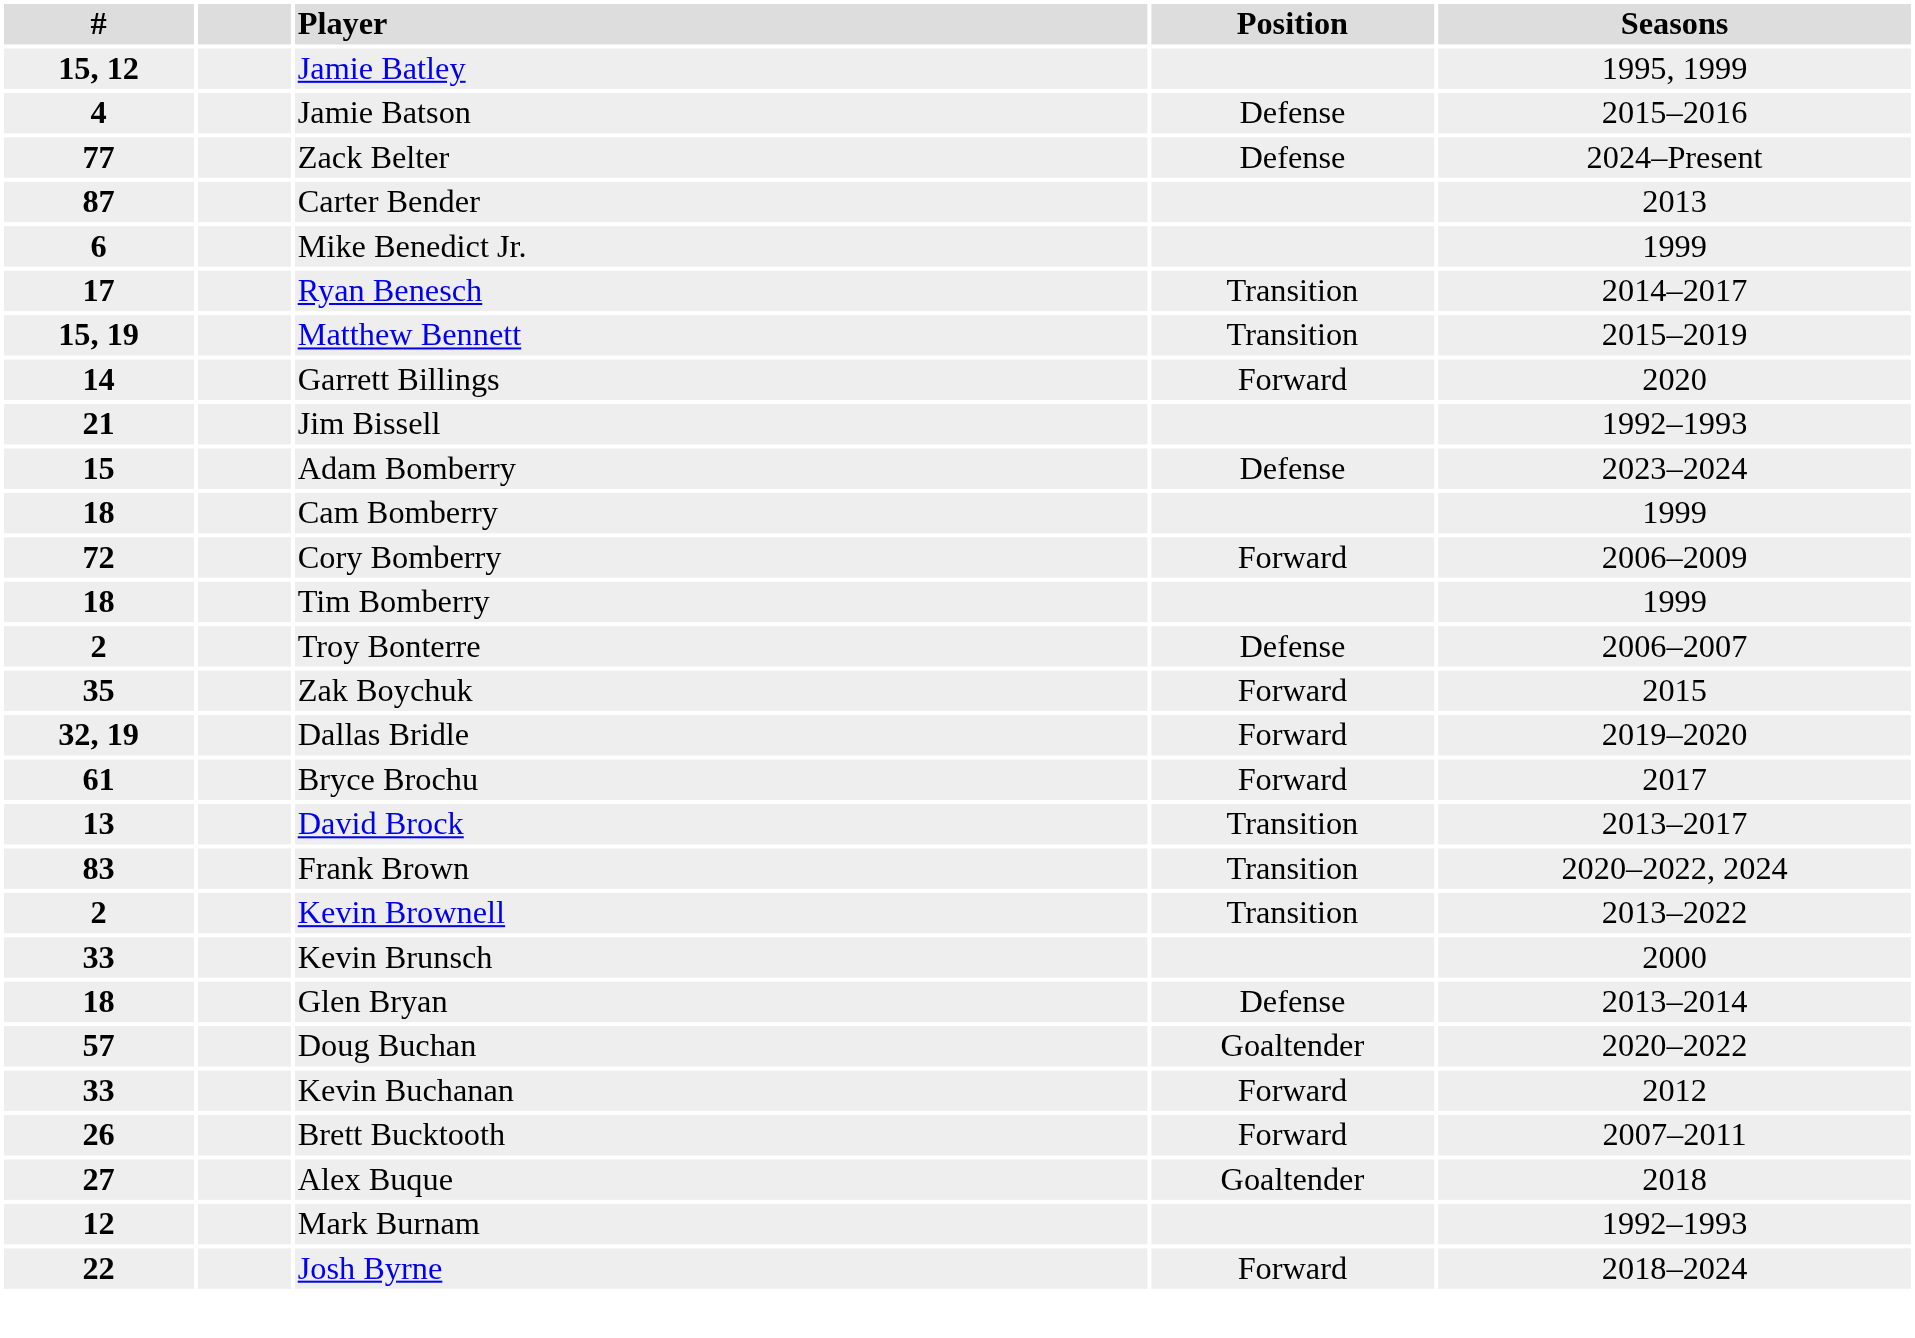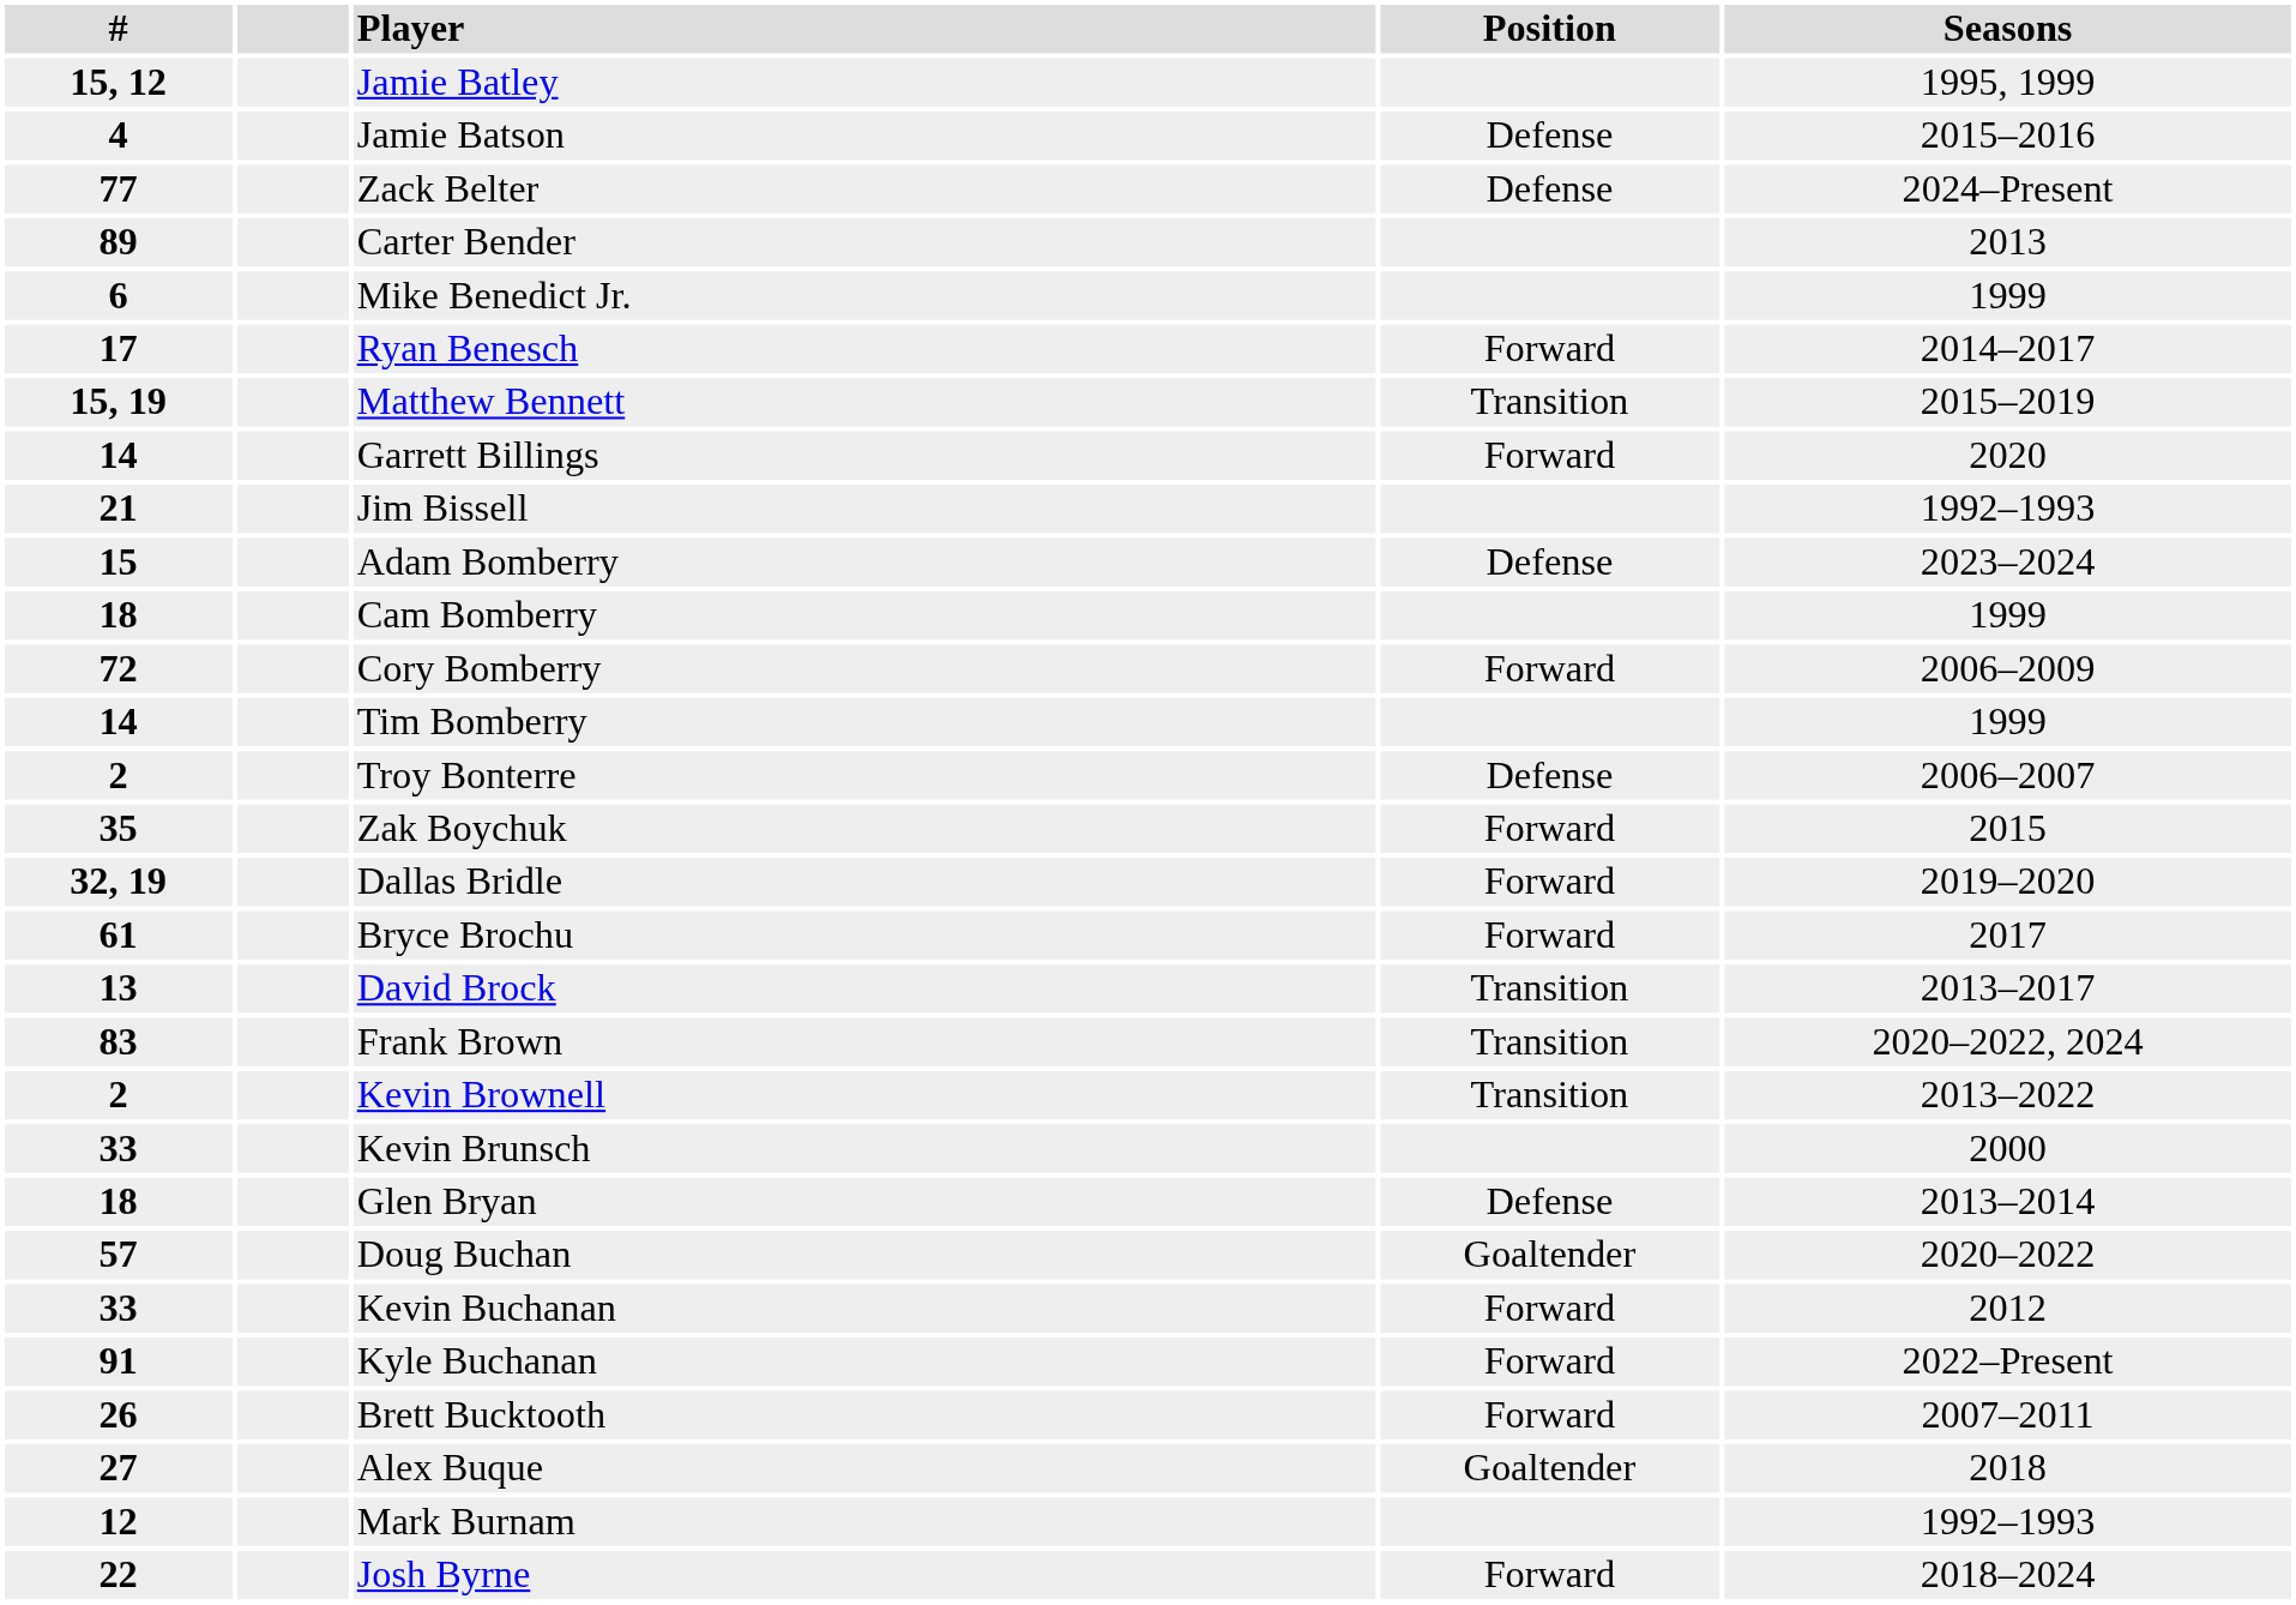Carter Bender | #: 87 -> 89
Ryan Benesch | Position: Transition -> Forward
Tim Bomberry | #: 18 -> 14
+ row: 91 | Kyle Buchanan | Forward | 2022–Present
